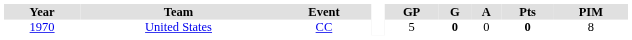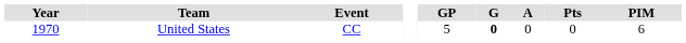United States | Pts: bold -> normal
United States | PIM: 8 -> 6
